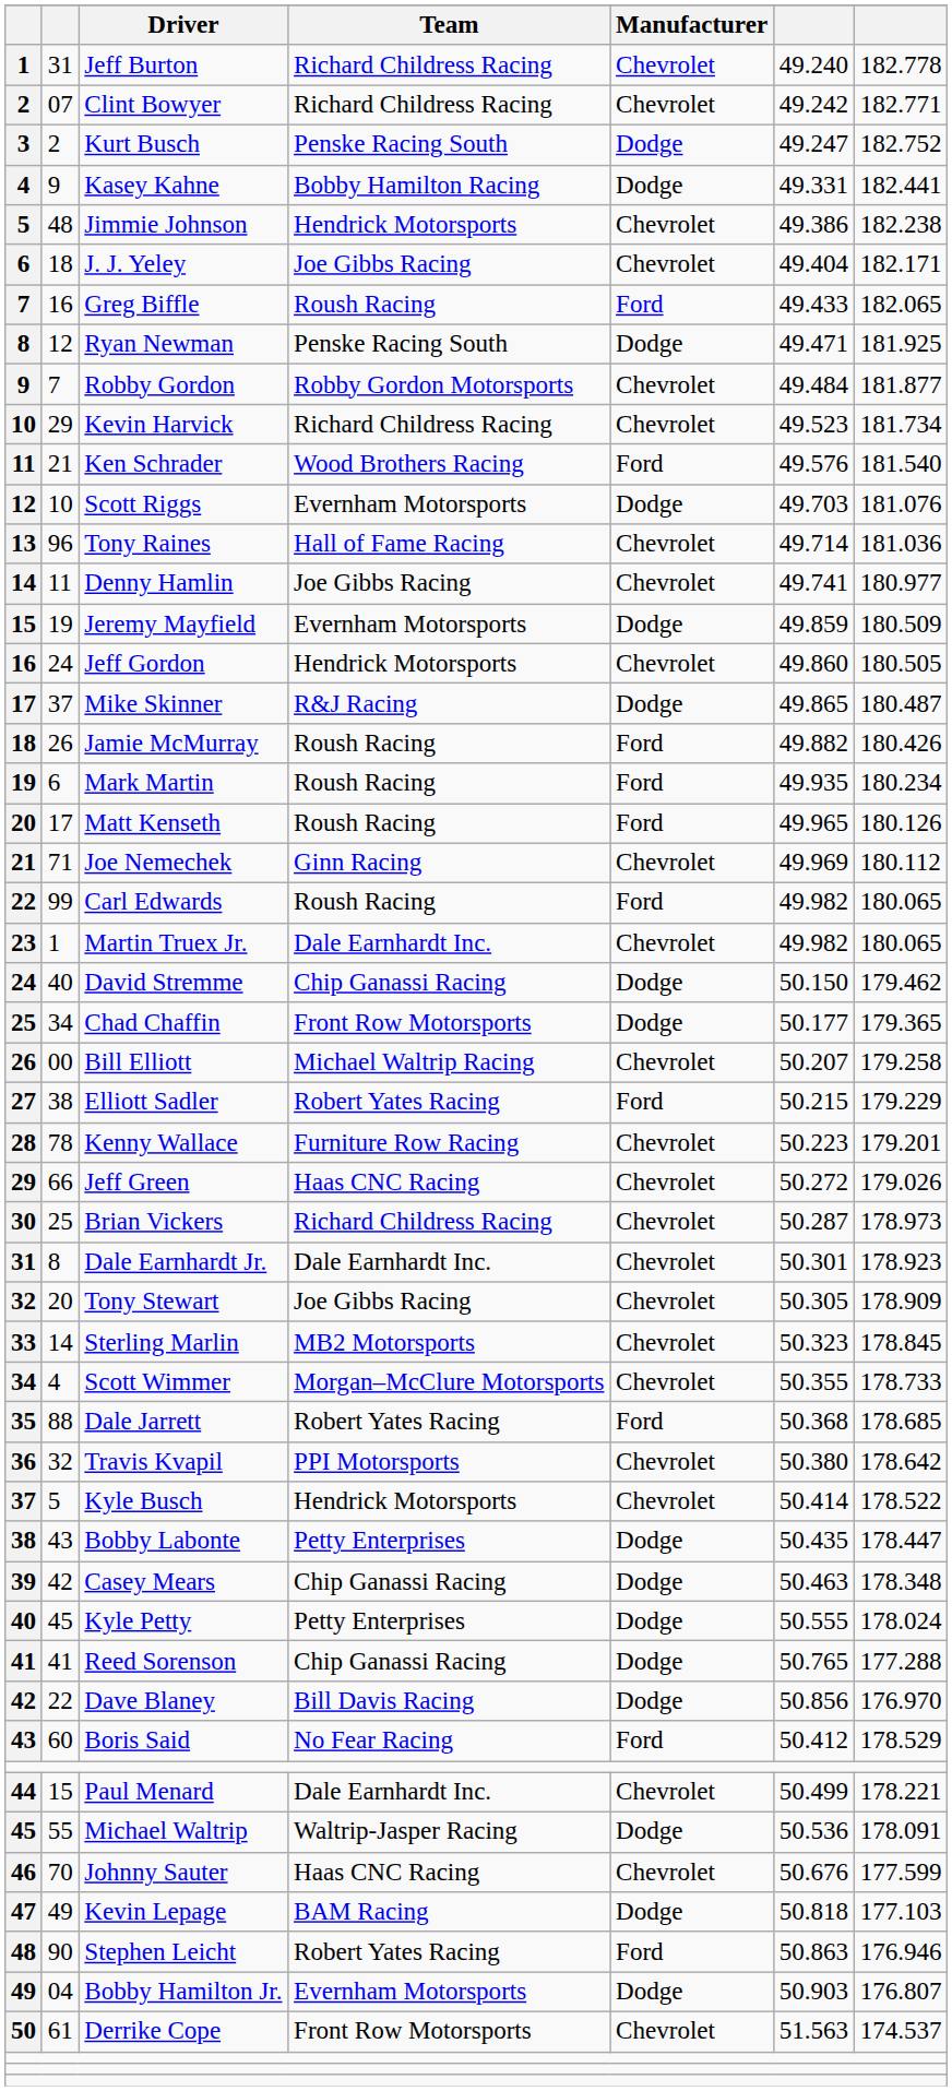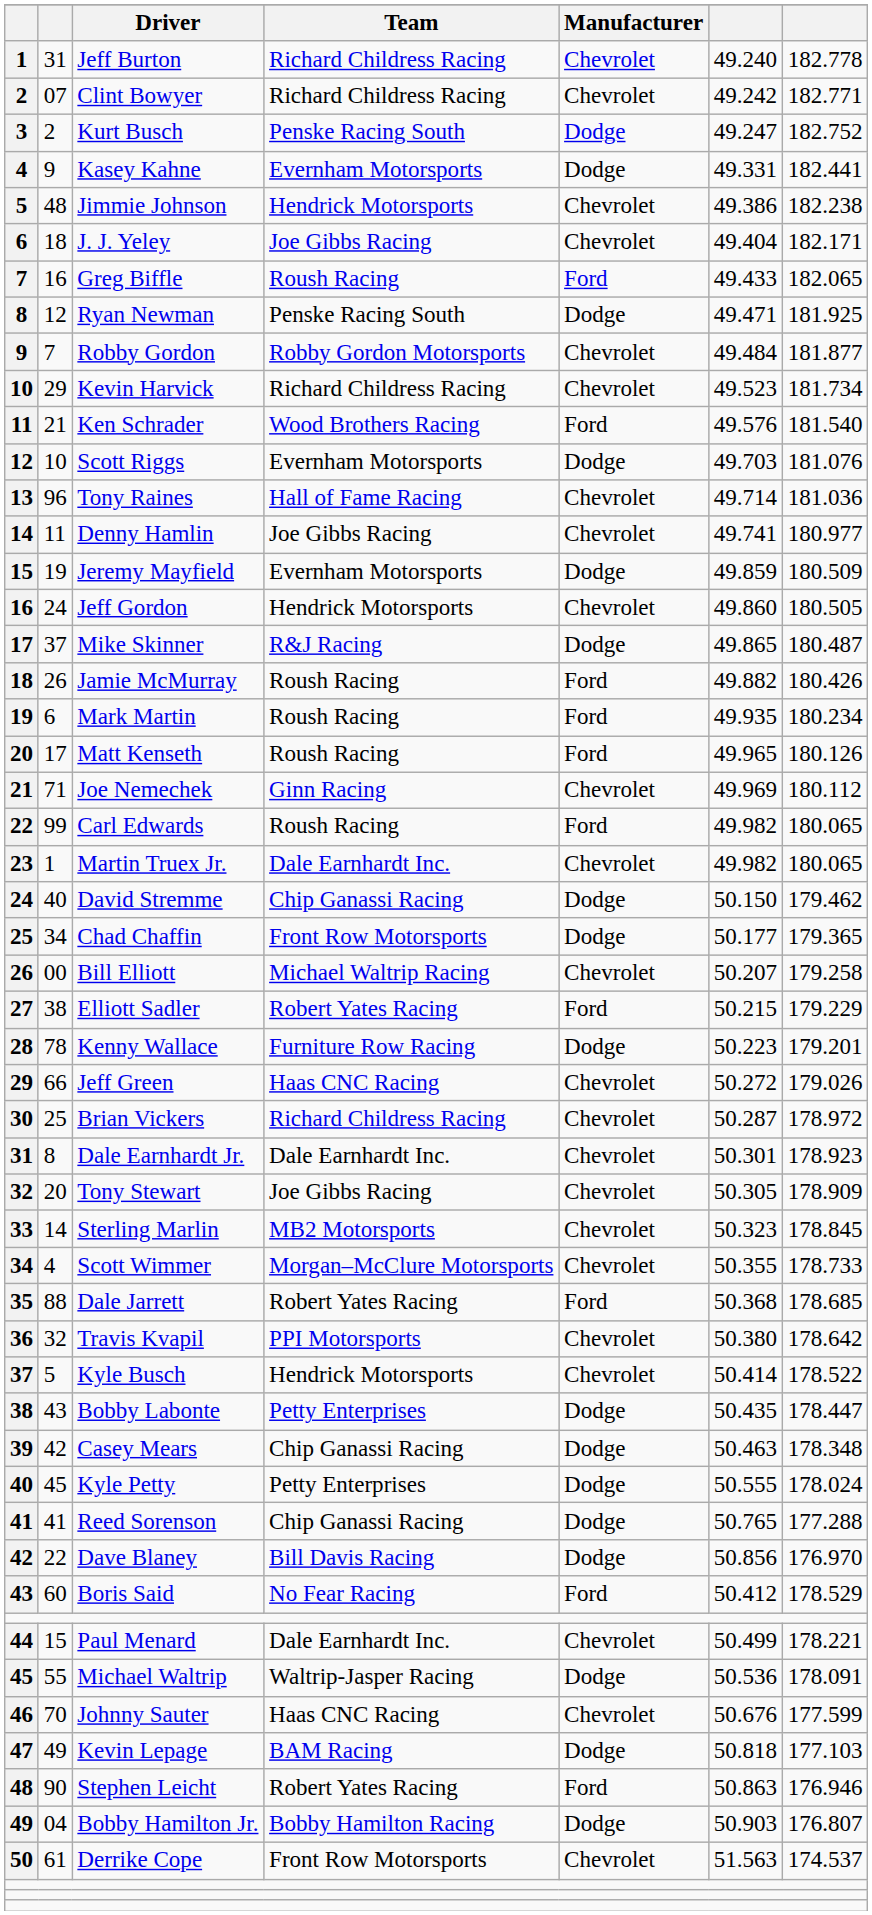Kasey Kahne | Team: Bobby Hamilton Racing -> Evernham Motorsports
Kenny Wallace | Manufacturer: Chevrolet -> Dodge
Brian Vickers | column 7: 178.973 -> 178.972
Bobby Hamilton Jr. | Team: Evernham Motorsports -> Bobby Hamilton Racing
